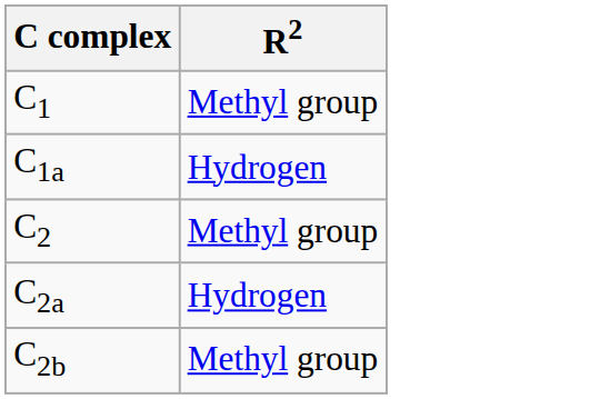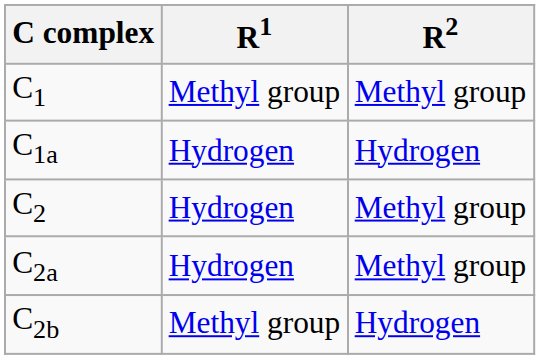+ column: R1 | Methyl group | Hydrogen | Hydrogen | Hydrogen | Methyl group
C2a | R2: Hydrogen -> Methyl group
C2b | R2: Methyl group -> Hydrogen
